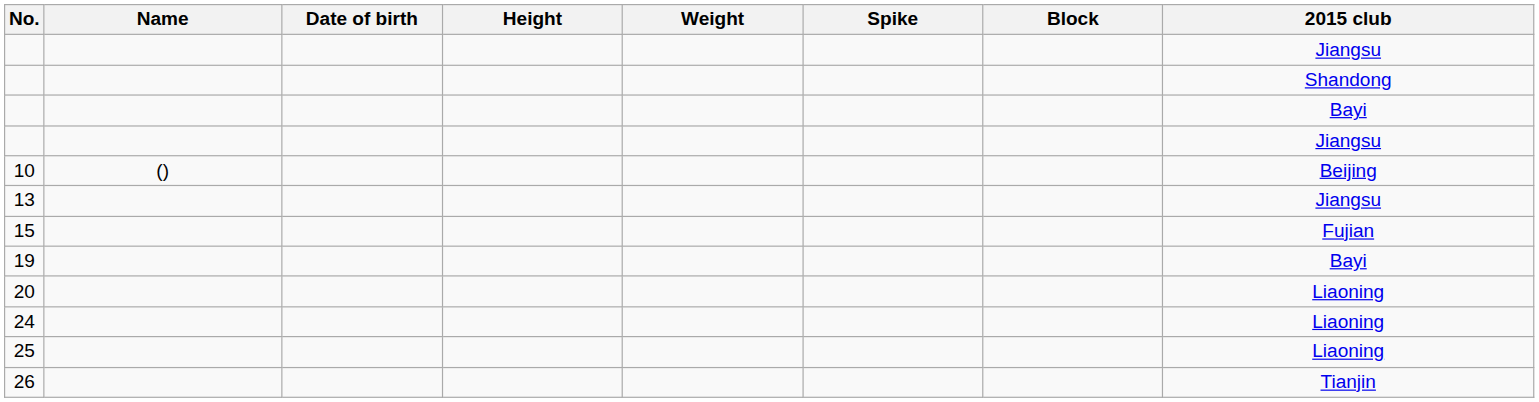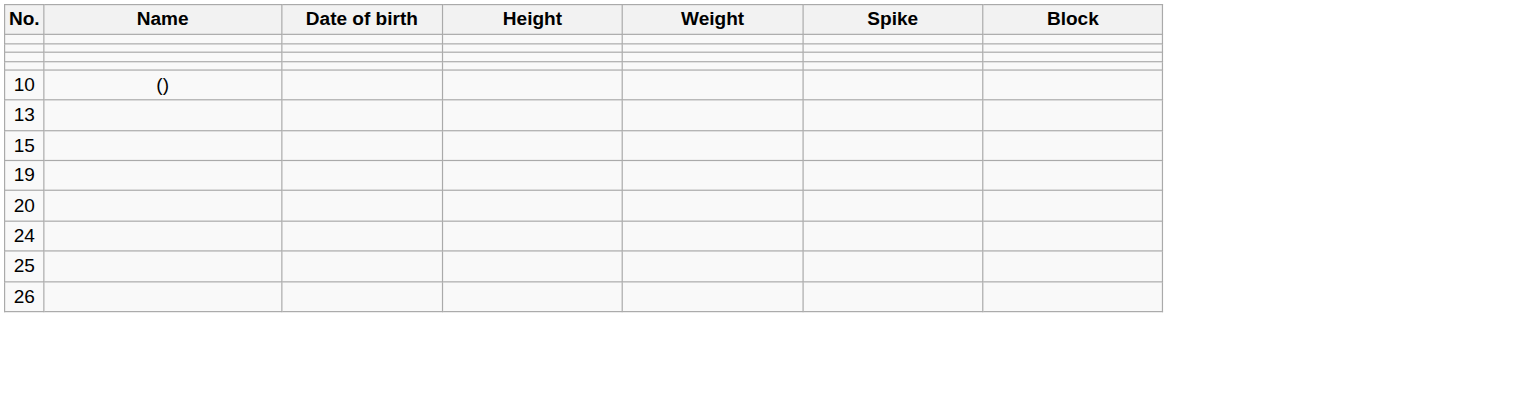- column: 2015 club | Jiangsu | Shandong | Bayi | Jiangsu | Beijing | Jiangsu | Fujian | Bayi | Liaoning | Liaoning | Liaoning | Tianjin
